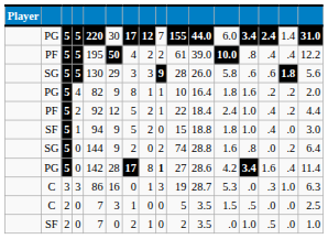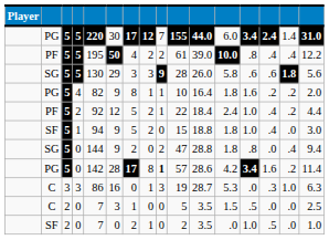SG / 0 | column 10: 74 -> 47
SG / 0 | column 12: 1.6 -> 1.8
SG / 0 | column 15: .2 -> .4
SG / 0 | column 16: 6.4 -> 9.4
PG / 0 | column 10: 27 -> 57
PG / 0 | column 15: .4 -> .2
